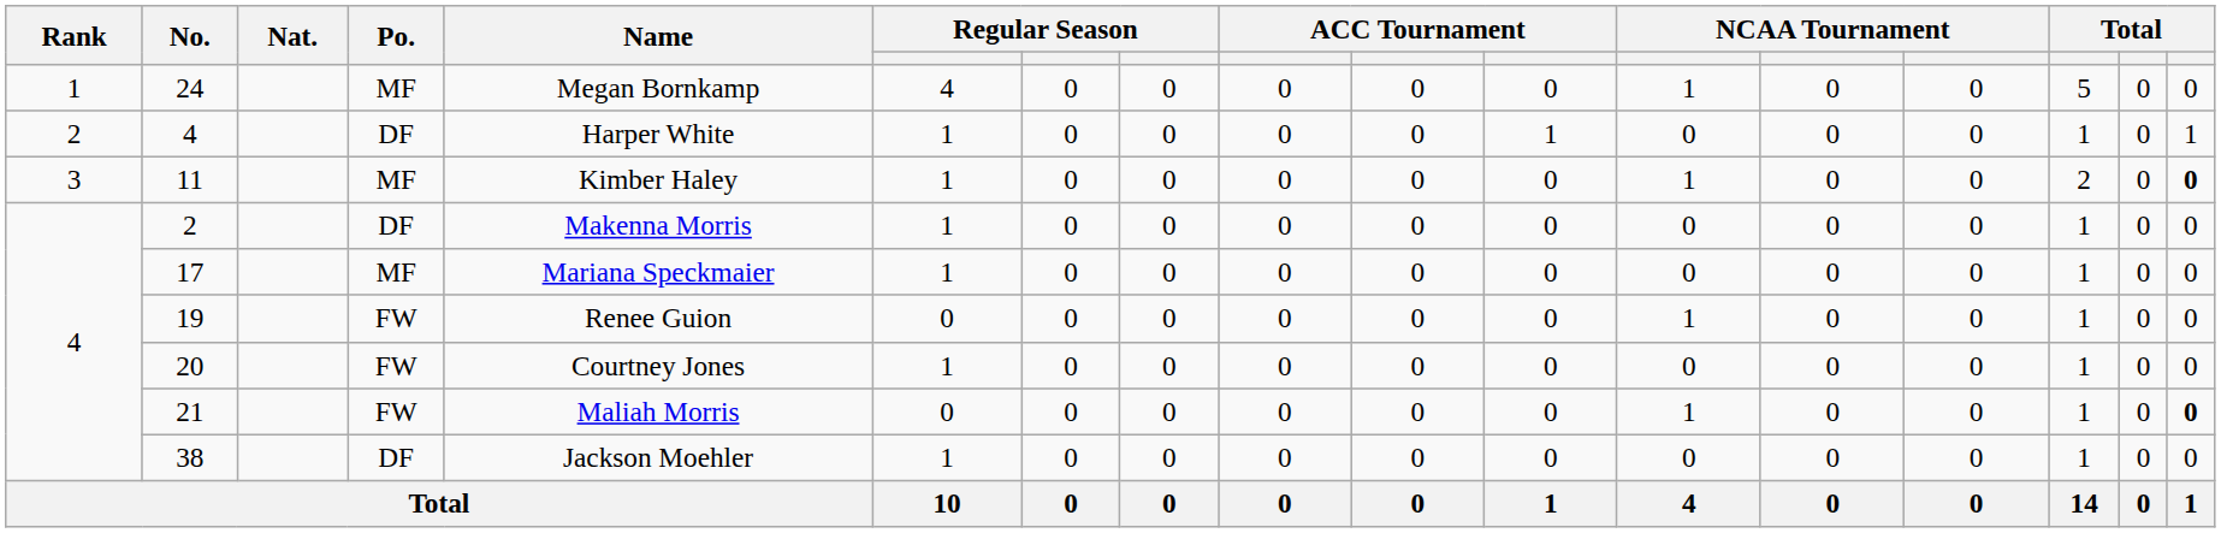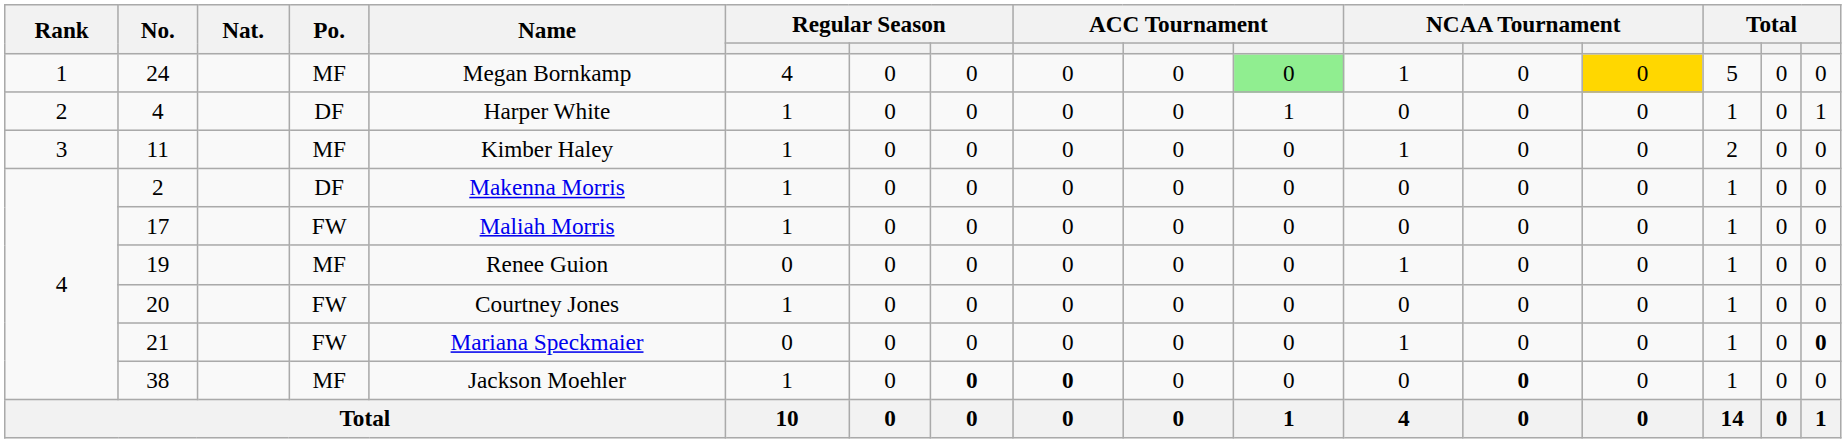24 | column 11: no background -> lightgreen background
24 | column 14: no background -> gold background
11 | column 17: bold -> normal
17 | Po.: MF -> FW
17 | Name: Mariana Speckmaier -> Maliah Morris
19 | Po.: FW -> MF
21 | Name: Maliah Morris -> Mariana Speckmaier
38 | Po.: DF -> MF
38 | column 8: normal -> bold
38 | column 9: normal -> bold
38 | column 13: normal -> bold
